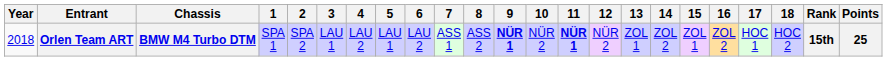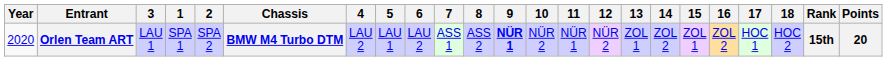columns swapped: Chassis <-> 3
Orlen Team ART | Year: 2018 -> 2020
Orlen Team ART | 11: bold -> normal
Orlen Team ART | Points: 25 -> 20
